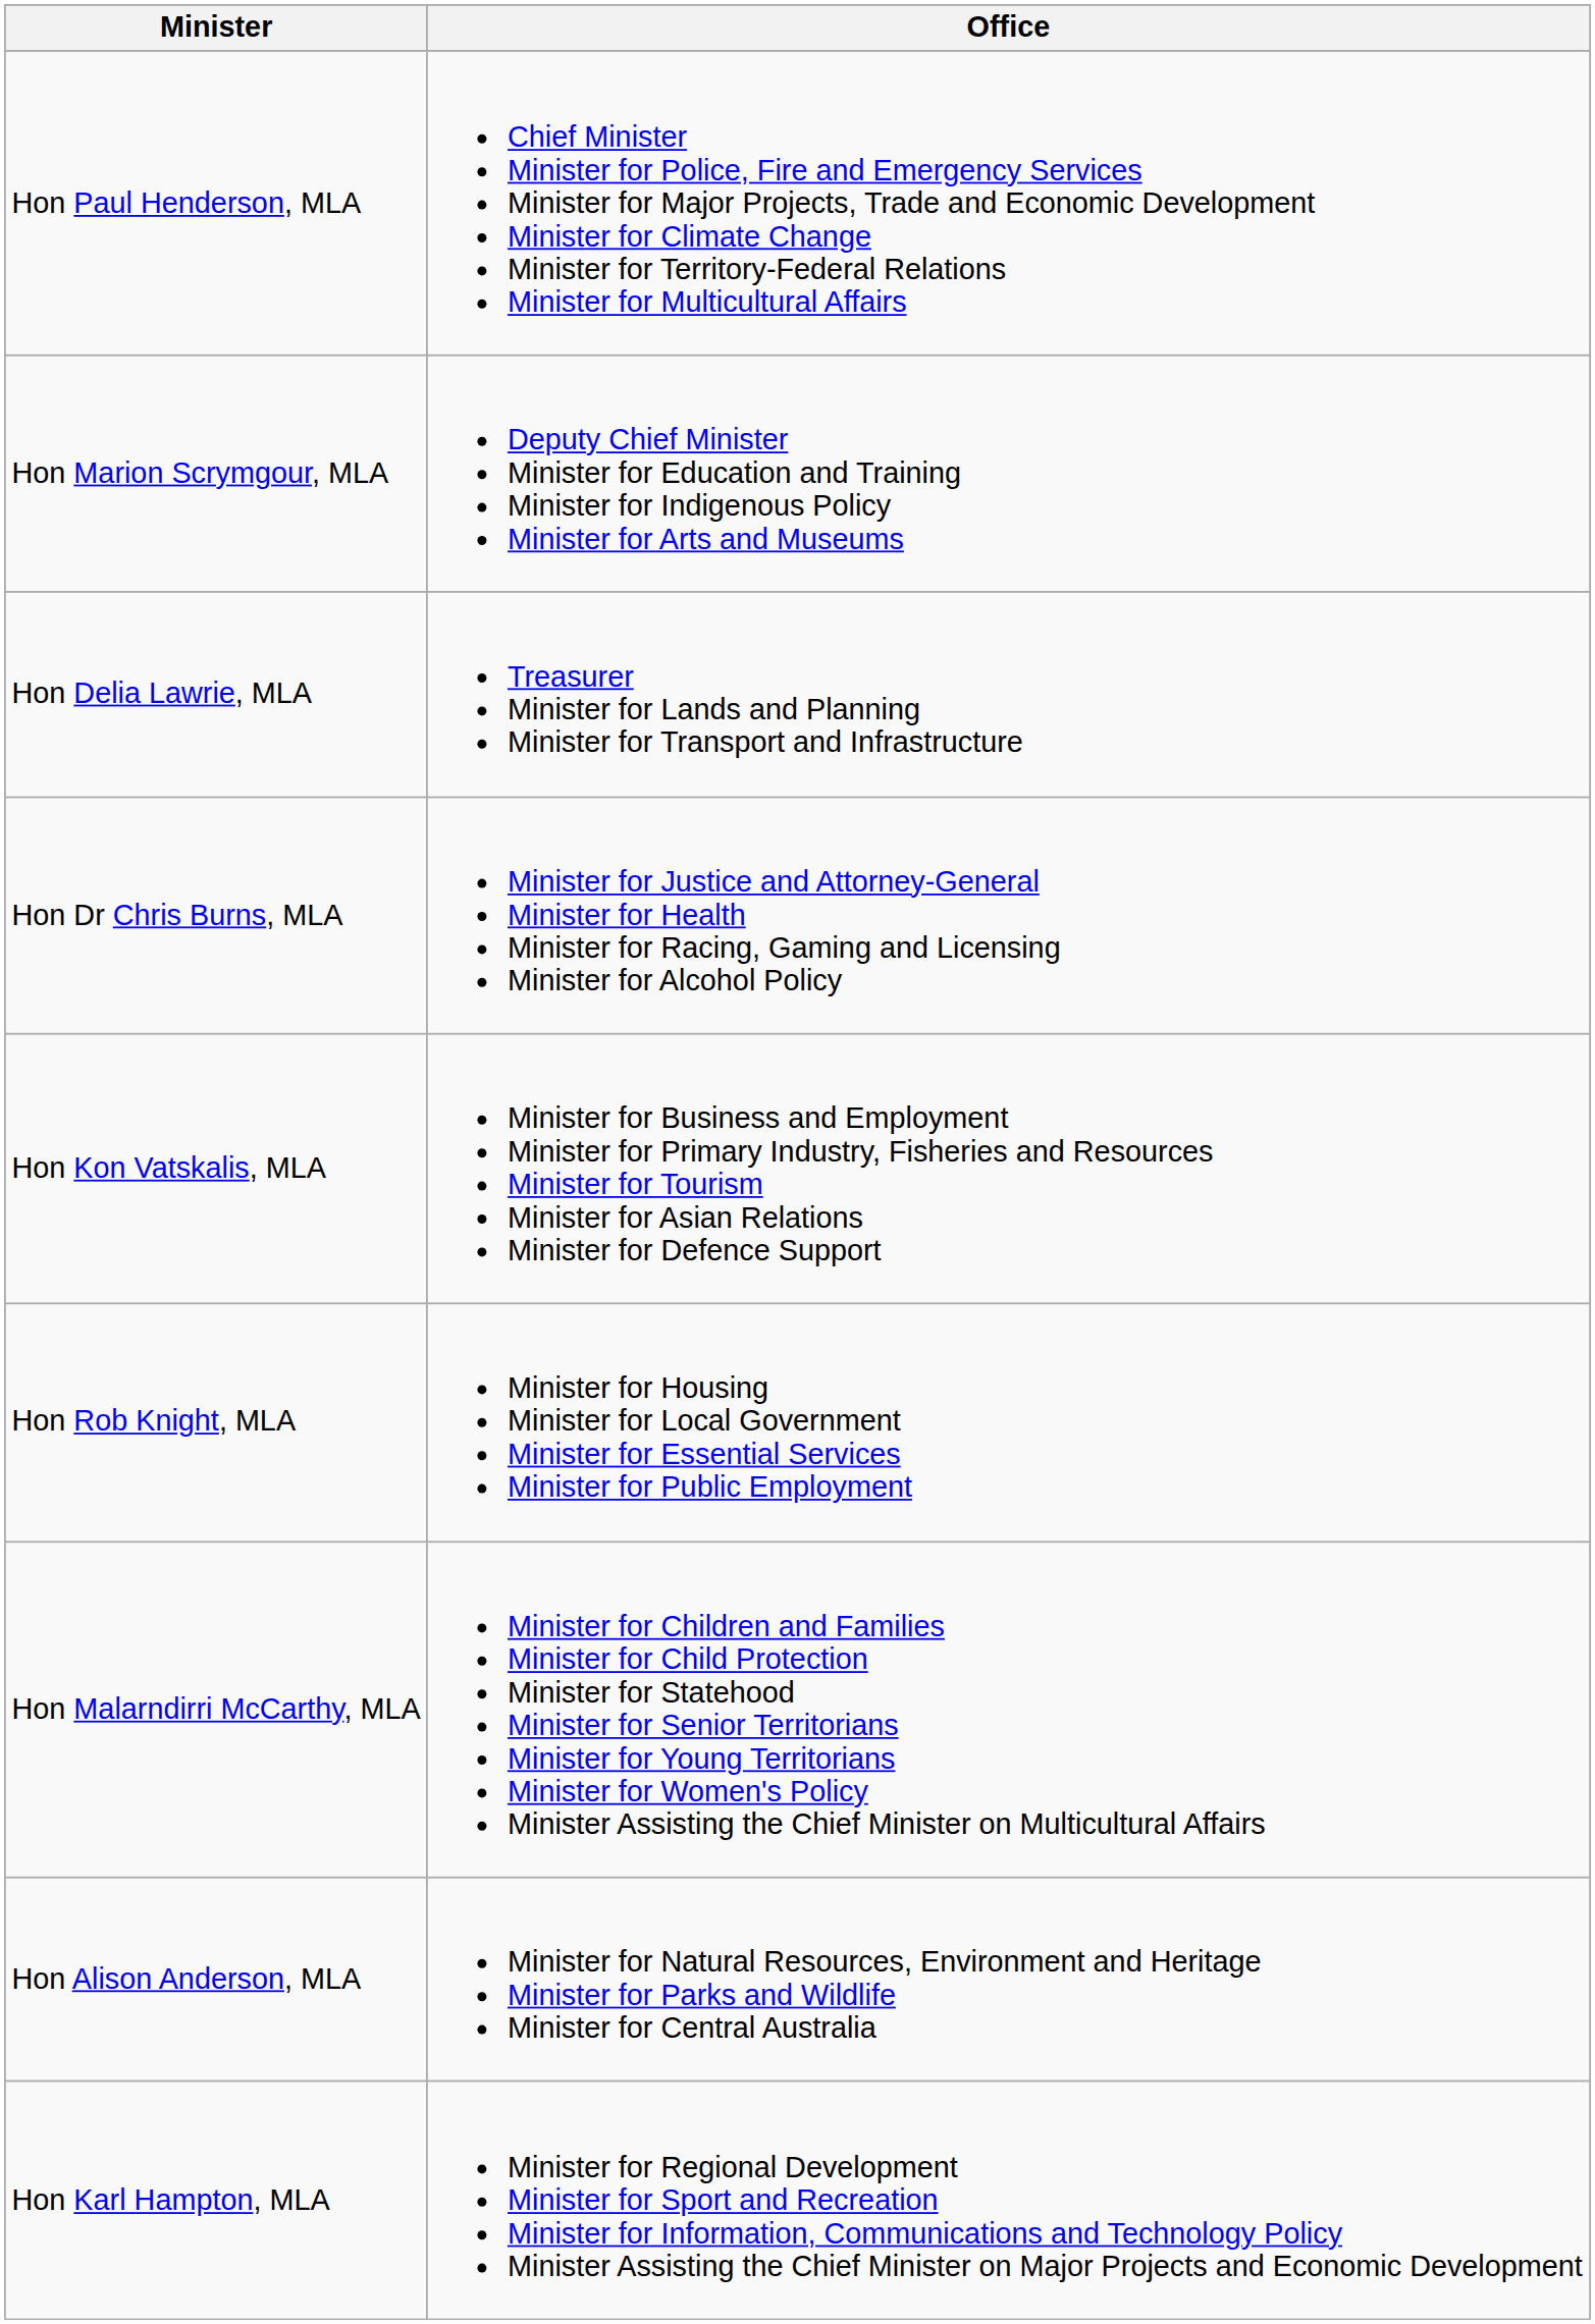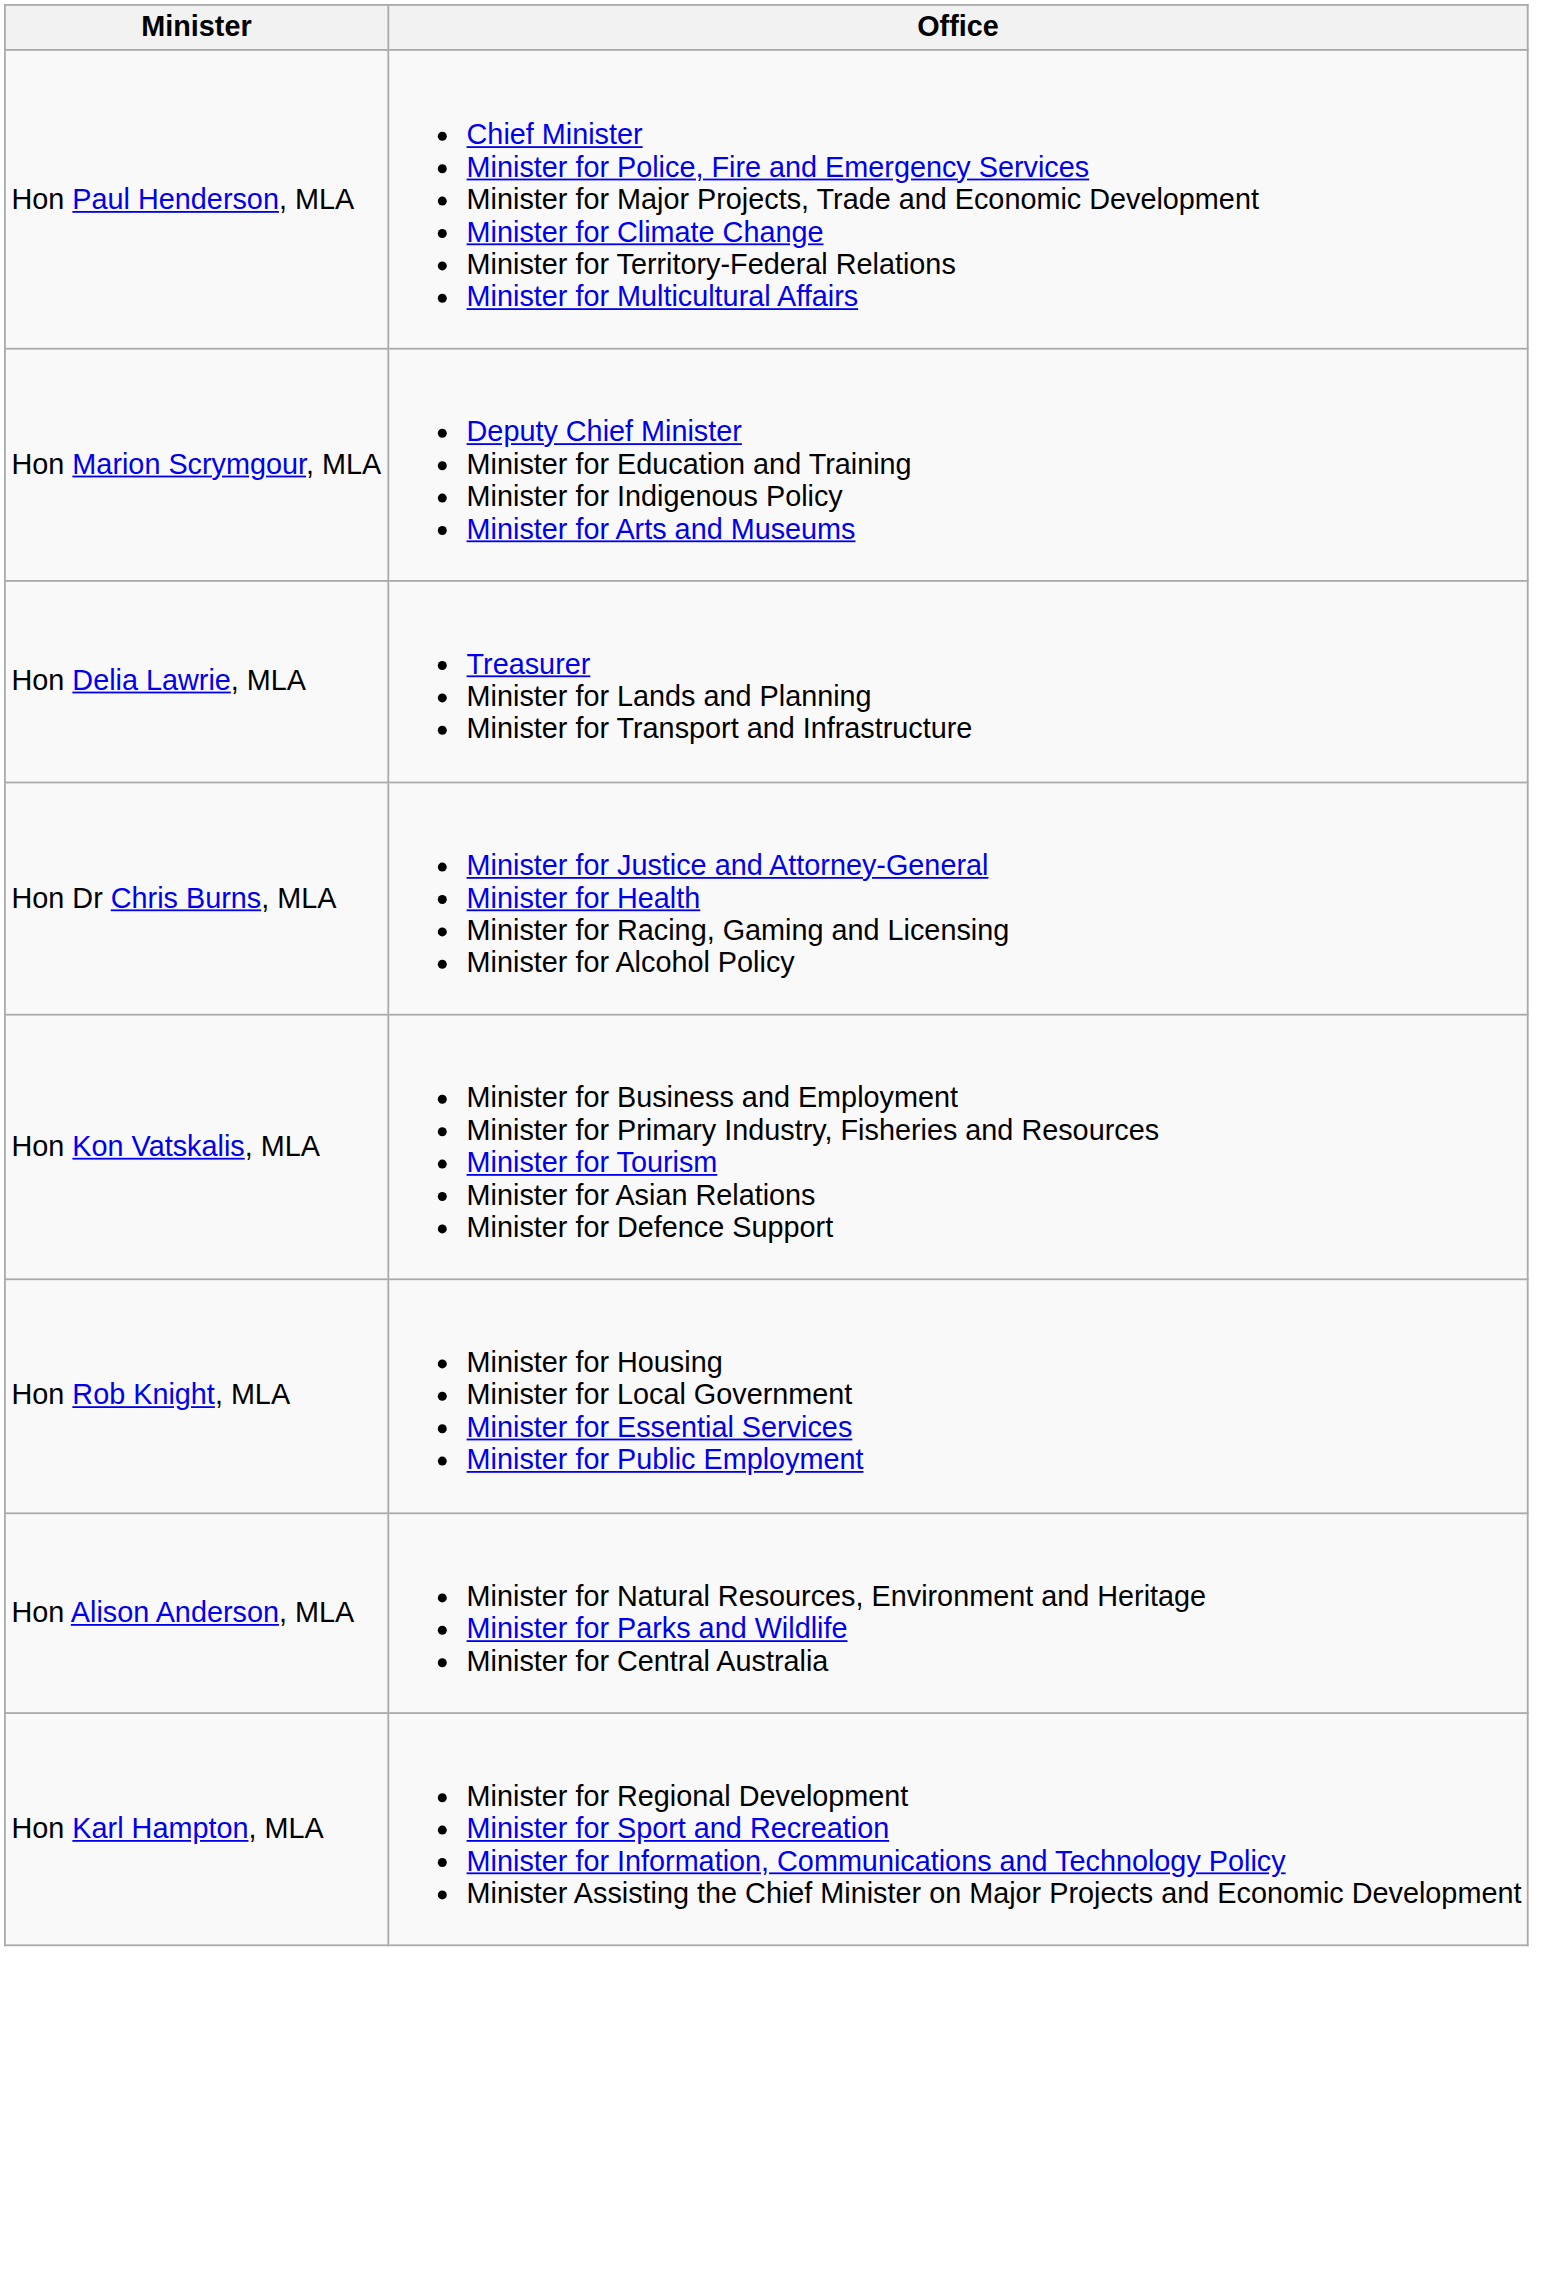- row: Hon Malarndirri McCarthy, MLA | Minister for Children and Families Minister for Child Protection Minister for Statehood Minister for Senior Territorians Minister for Young Territorians Minister for Women's Policy Minister Assisting the Chief Minister on Multicultural Affairs
